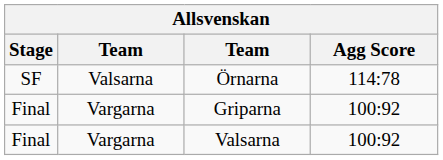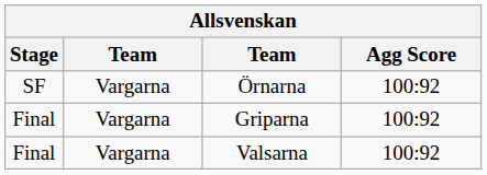Örnarna | column 2: Valsarna -> Vargarna
Örnarna | Agg Score: 114:78 -> 100:92
